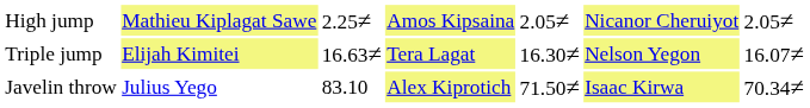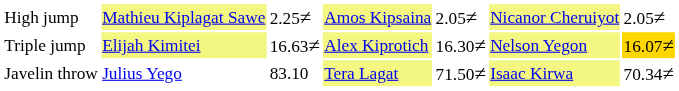Triple jump | column 4: Tera Lagat -> Alex Kiprotich
Triple jump | column 7: no background -> gold background
Javelin throw | column 4: Alex Kiprotich -> Tera Lagat
